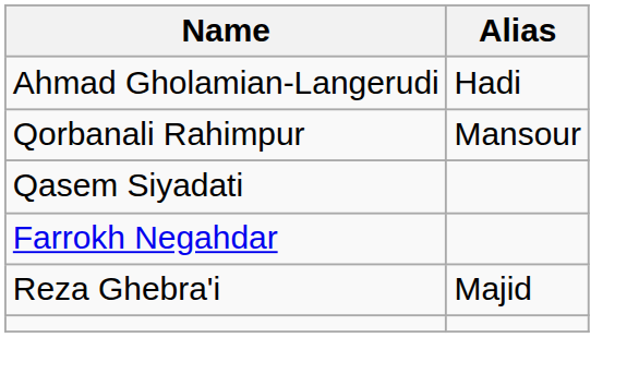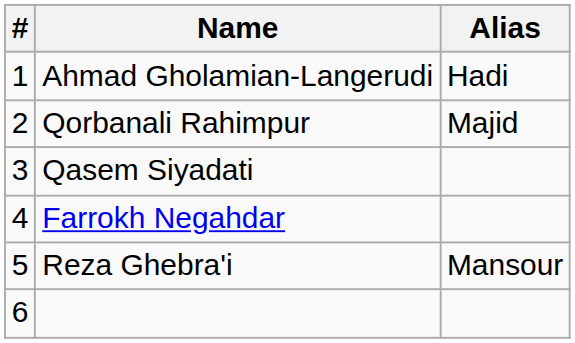+ column: # | 1 | 2 | 3 | 4 | 5 | 6
Qorbanali Rahimpur | Alias: Mansour -> Majid
Reza Ghebra'i | Alias: Majid -> Mansour
